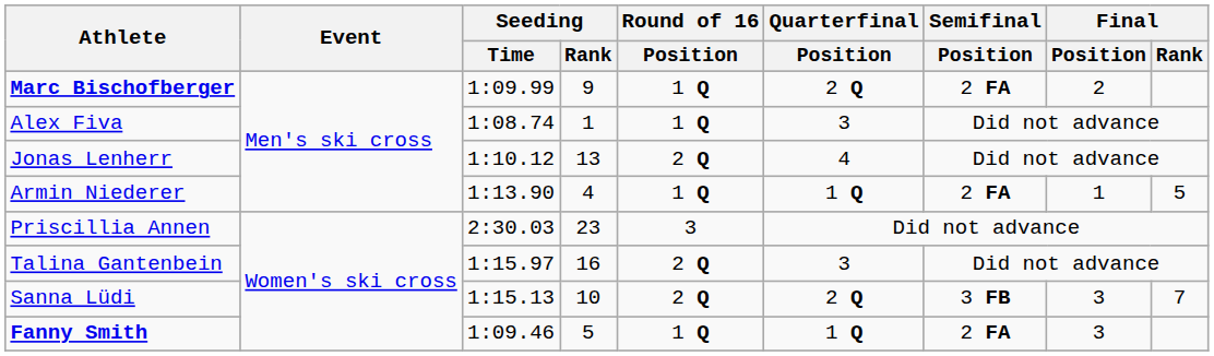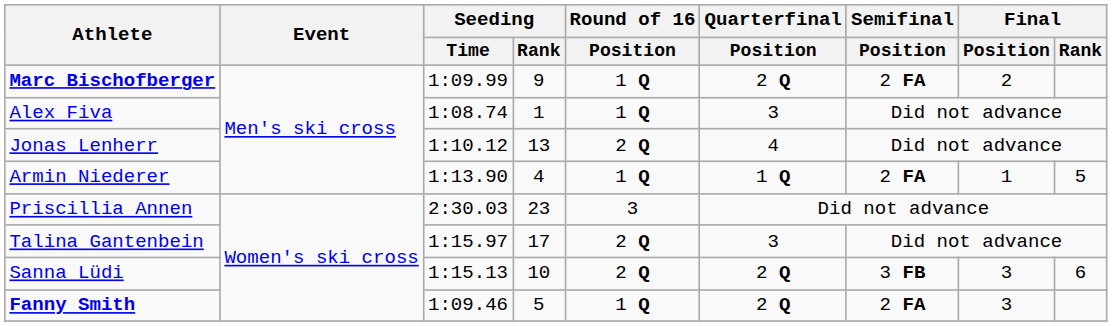Talina Gantenbein | Seeding / Rank: 16 -> 17
Sanna Lüdi | Final / Rank: 7 -> 6
Fanny Smith | Quarterfinal / Position: 1 Q -> 2 Q
